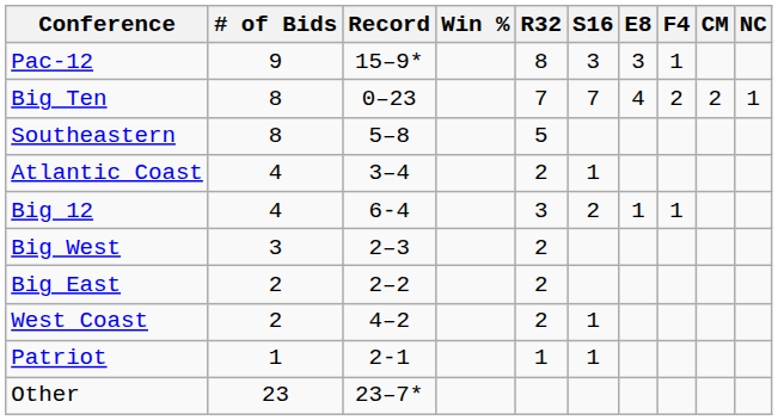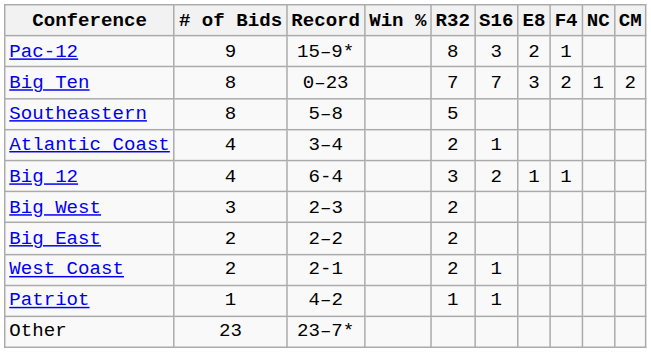columns swapped: CM <-> NC
Pac-12 | E8: 3 -> 2
Big Ten | E8: 4 -> 3
West Coast | Record: 4–2 -> 2-1
Patriot | Record: 2-1 -> 4–2
